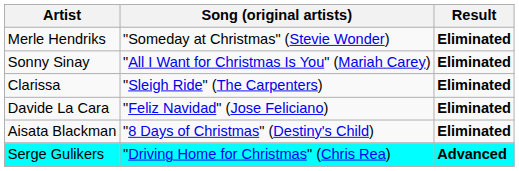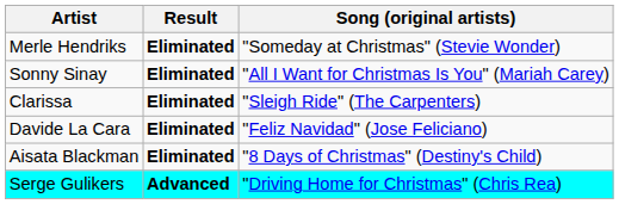columns swapped: Song (original artists) <-> Result
